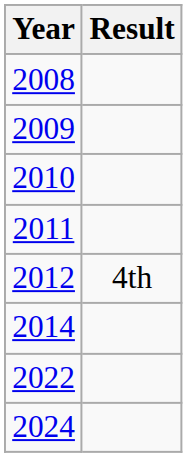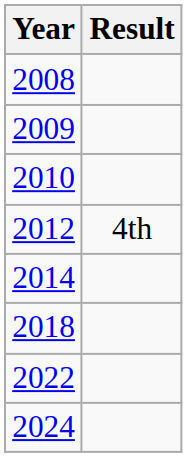- row: 2011
+ row: 2018
